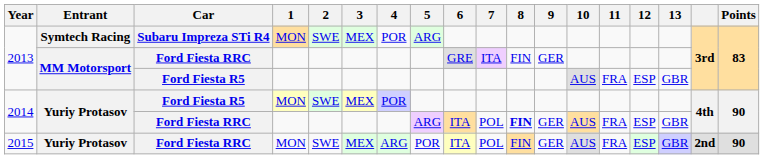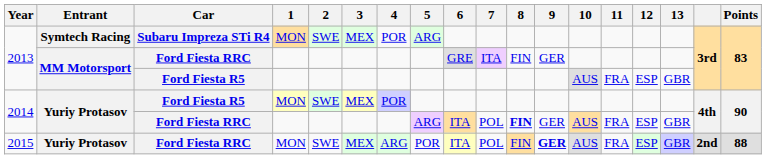2015 | 9: normal -> bold
2015 | Points: 90 -> 88
